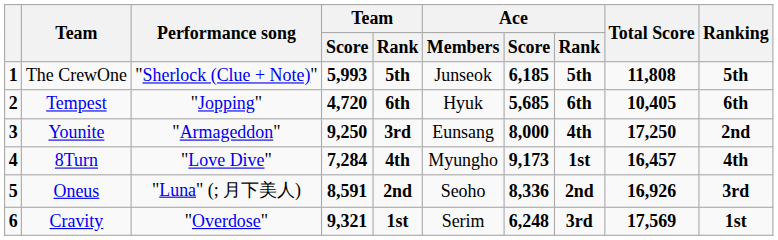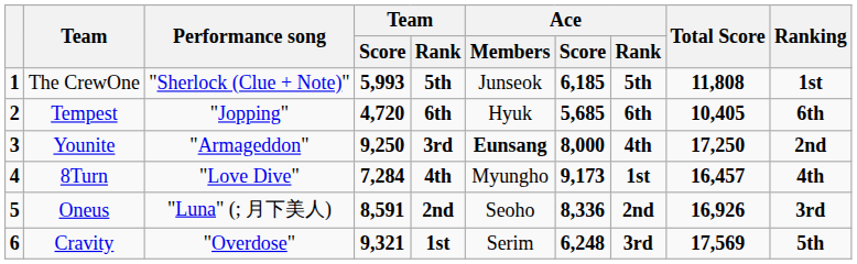The CrewOne | Ranking: 5th -> 1st
Younite | Ace / Members: normal -> bold
Cravity | Ranking: 1st -> 5th
